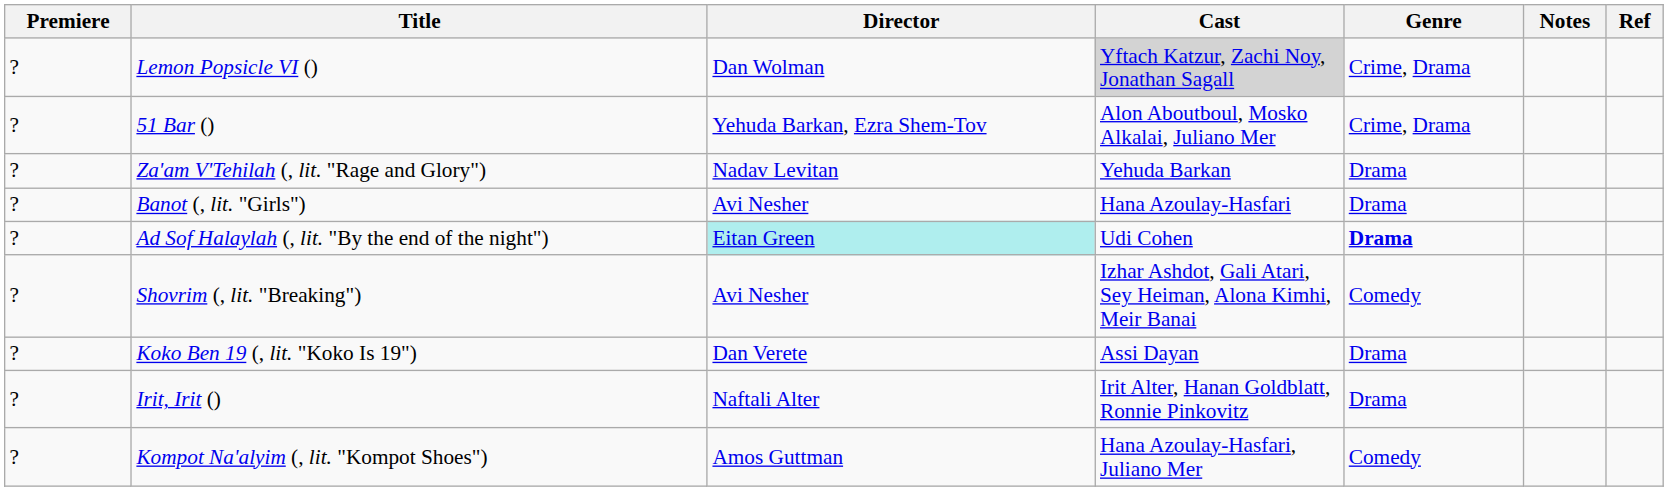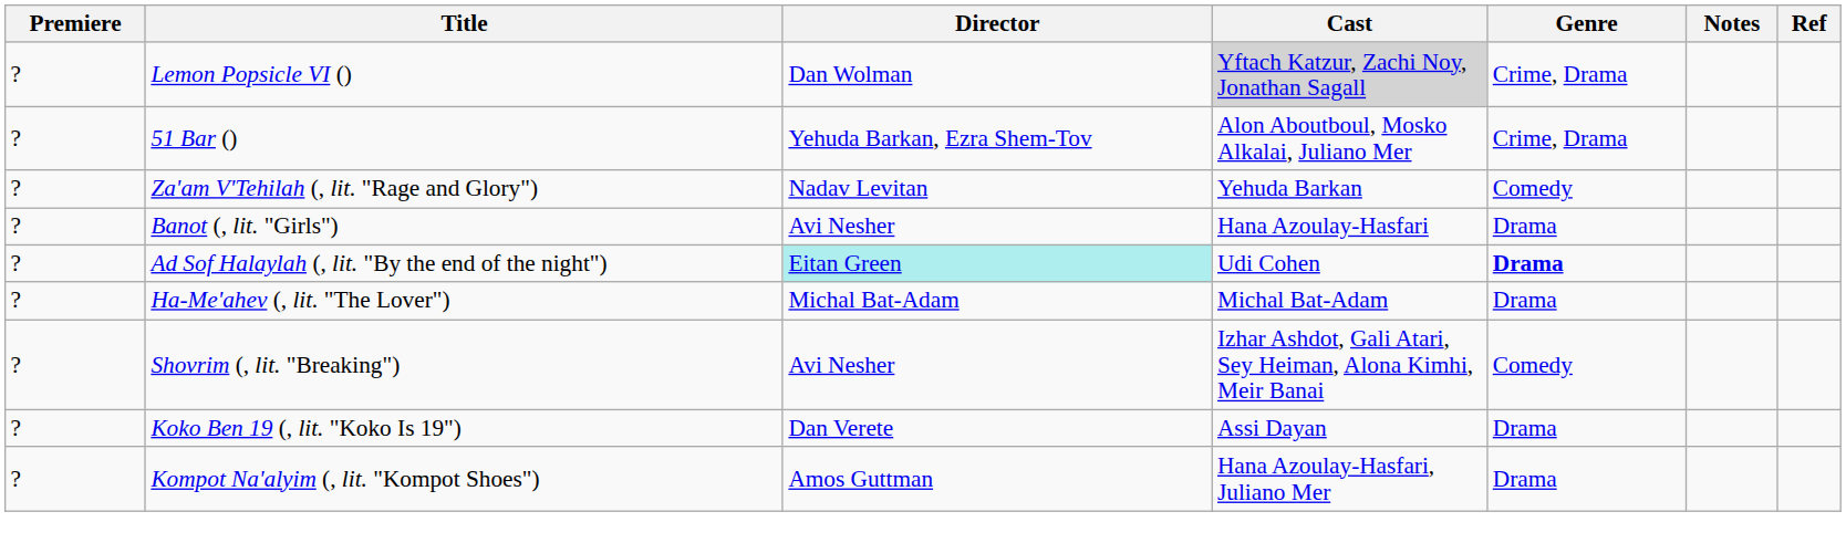Za'am V'Tehilah (, lit. "Rage and Glory") | Genre: Drama -> Comedy
+ row: ? | Ha-Me'ahev (, lit. "The Lover") | Michal Bat-Adam | Michal Bat-Adam | Drama
- row: ? | Irit, Irit () | Naftali Alter | Irit Alter, Hanan Goldblatt, Ronnie Pinkovitz | Drama
Kompot Na'alyim (, lit. "Kompot Shoes") | Genre: Comedy -> Drama
